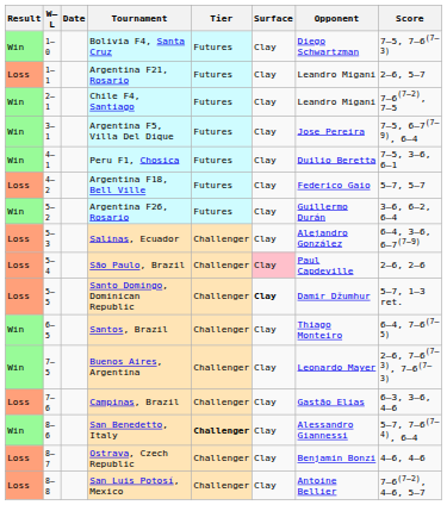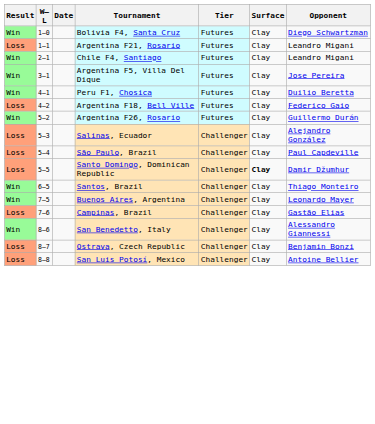- column: Score | 7–5, 7–6(7–3) | 2–6, 5–7 | 7–6(7–2), 7–5 | 7–5, 6–7(7–9), 6–4 | 7–5, 3–6, 6–1 | 5–7, 5–7 | 3–6, 6–2, 6–4 | 6–4, 3–6, 6–7(7–9) | 2–6, 2–6 | 5–7, 1–3 ret. | 6–4, 7–6(7–5) | 2–6, 7–6(7–3), 7–6(7–3) | 6–3, 3–6, 4–6 | 5–7, 7–6(7–4), 6–4 | 4–6, 4–6 | 7–6(7–2), 4–6, 5–7
São Paulo, Brazil | Surface: pink background -> no background
San Benedetto, Italy | Tier: bold -> normal
